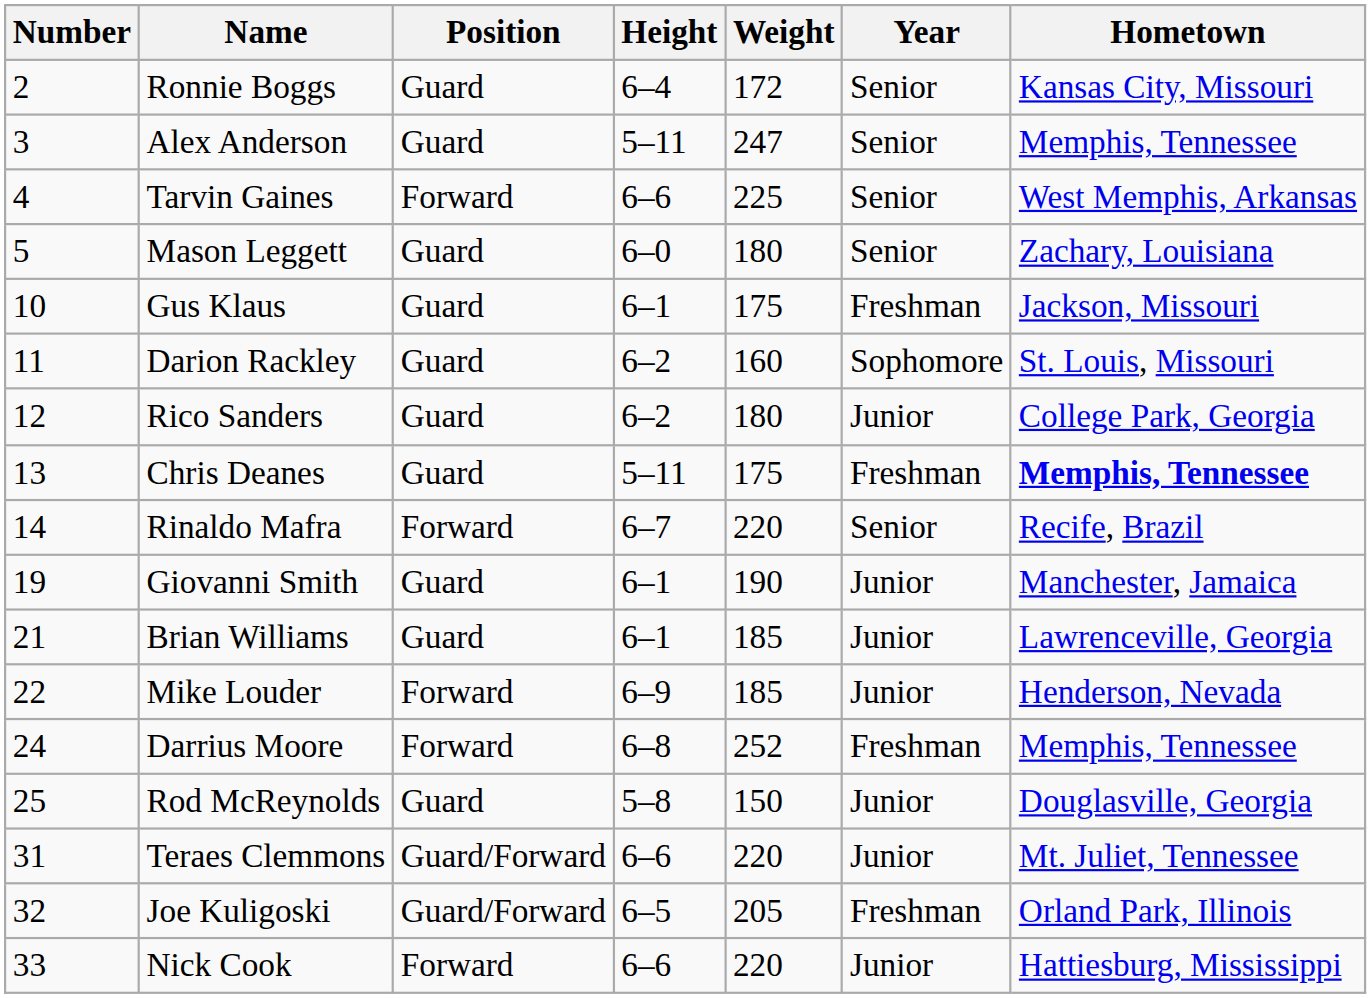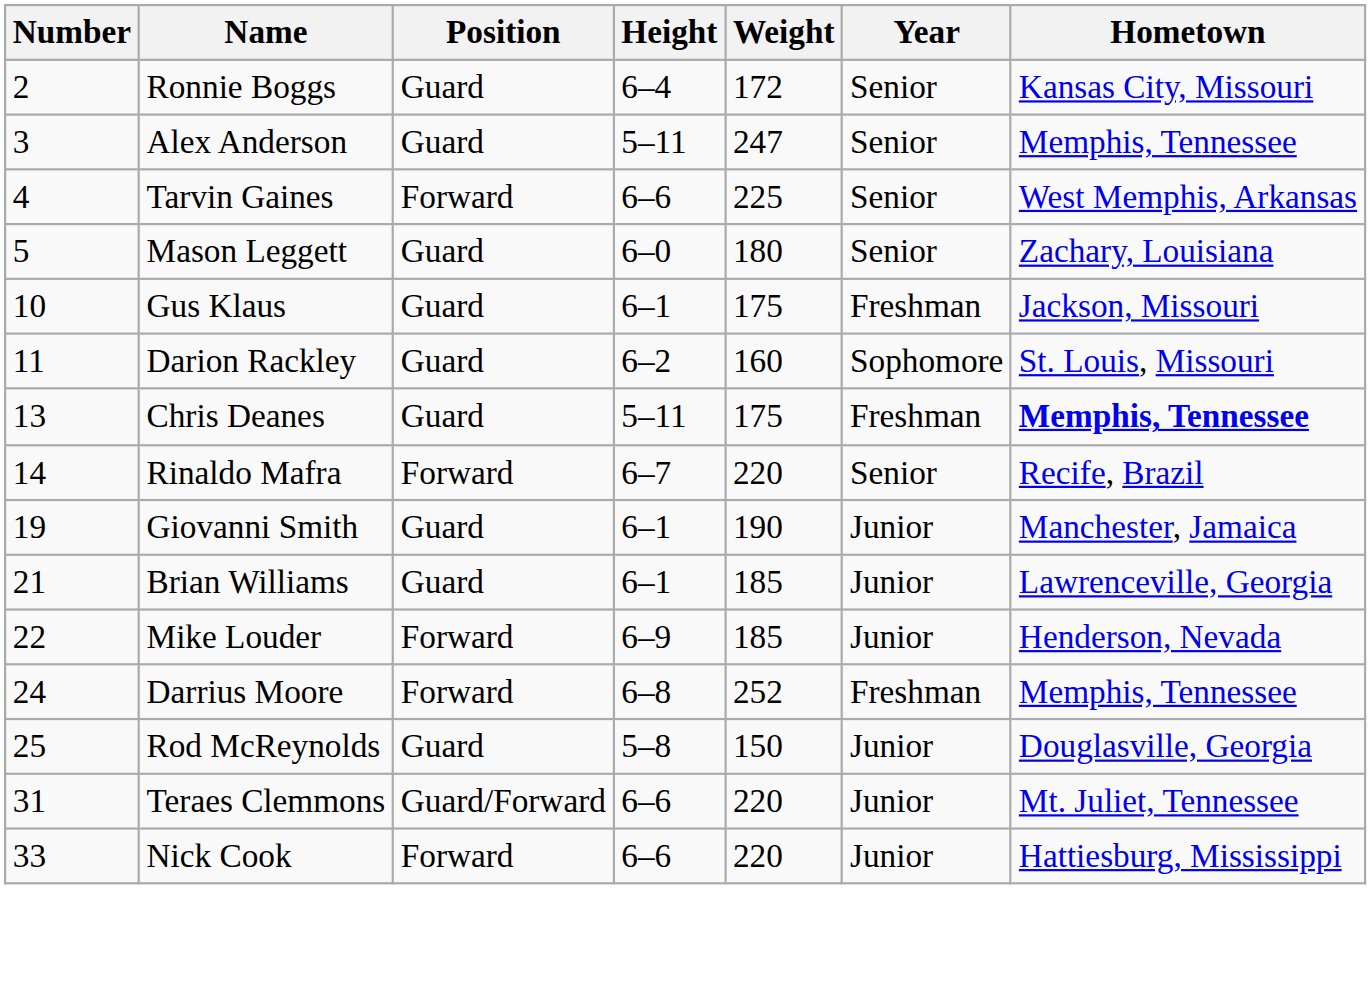- row: 12 | Rico Sanders | Guard | 6–2 | 180 | Junior | College Park, Georgia
- row: 32 | Joe Kuligoski | Guard/Forward | 6–5 | 205 | Freshman | Orland Park, Illinois
